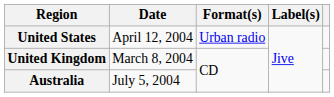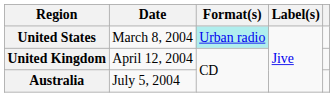United States | Date: April 12, 2004 -> March 8, 2004
United States | Format(s): no background -> paleturquoise background
United Kingdom | Date: March 8, 2004 -> April 12, 2004
